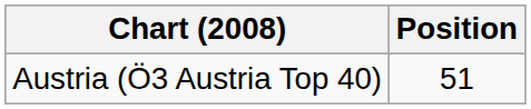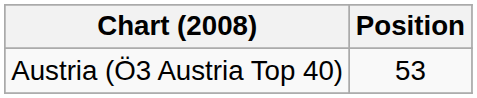Austria (Ö3 Austria Top 40) | Position: 51 -> 53
